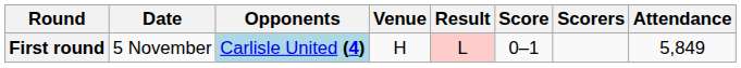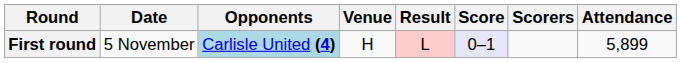First round | Score: no background -> lavender background
First round | Attendance: 5,849 -> 5,899
